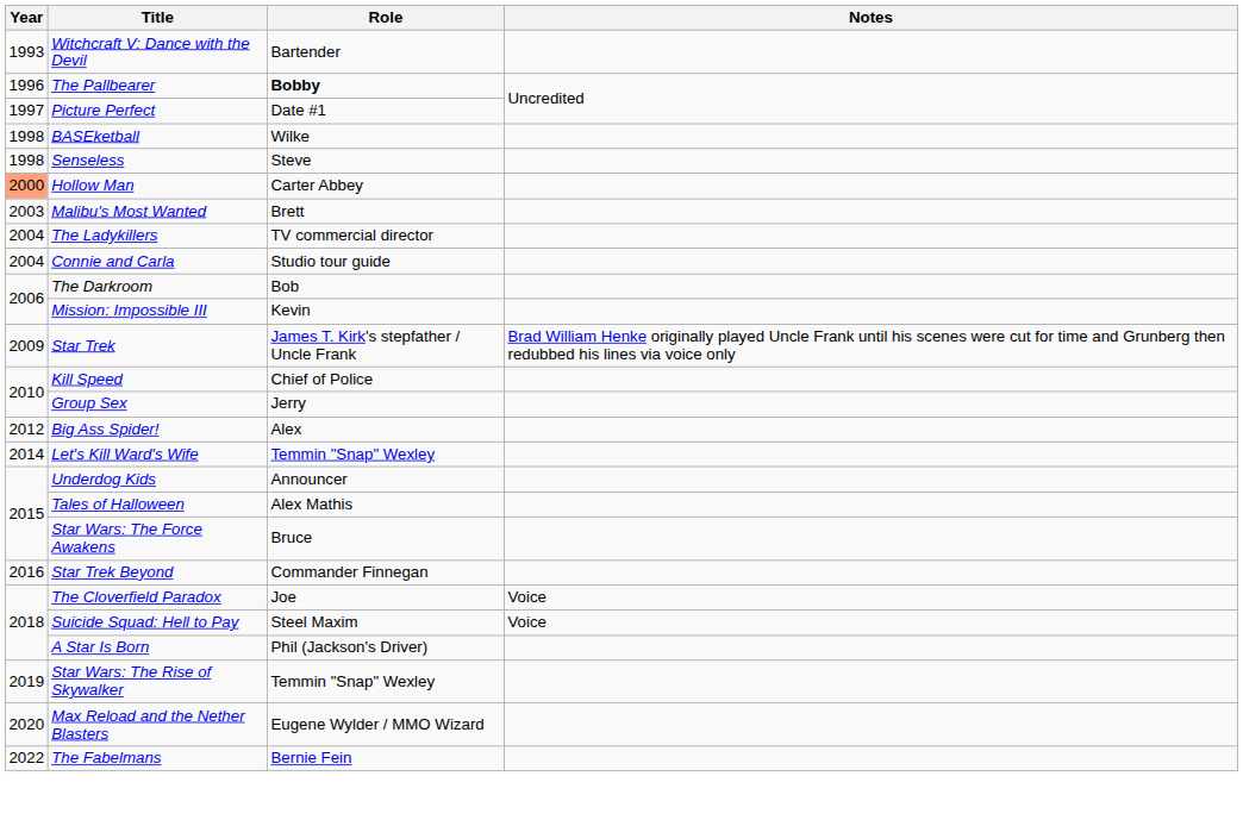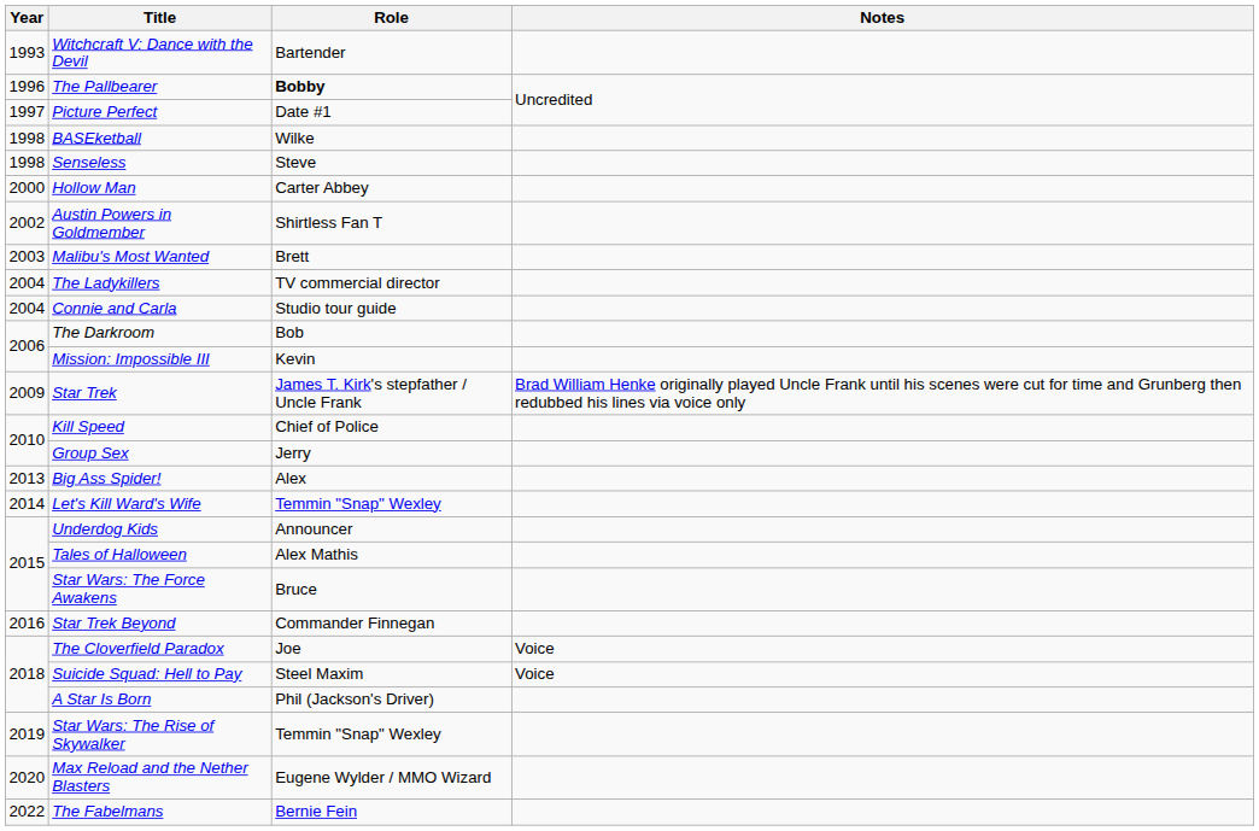Hollow Man | Year: lightsalmon background -> no background
+ row: 2002 | Austin Powers in Goldmember | Shirtless Fan T
Big Ass Spider! | Year: 2012 -> 2013
